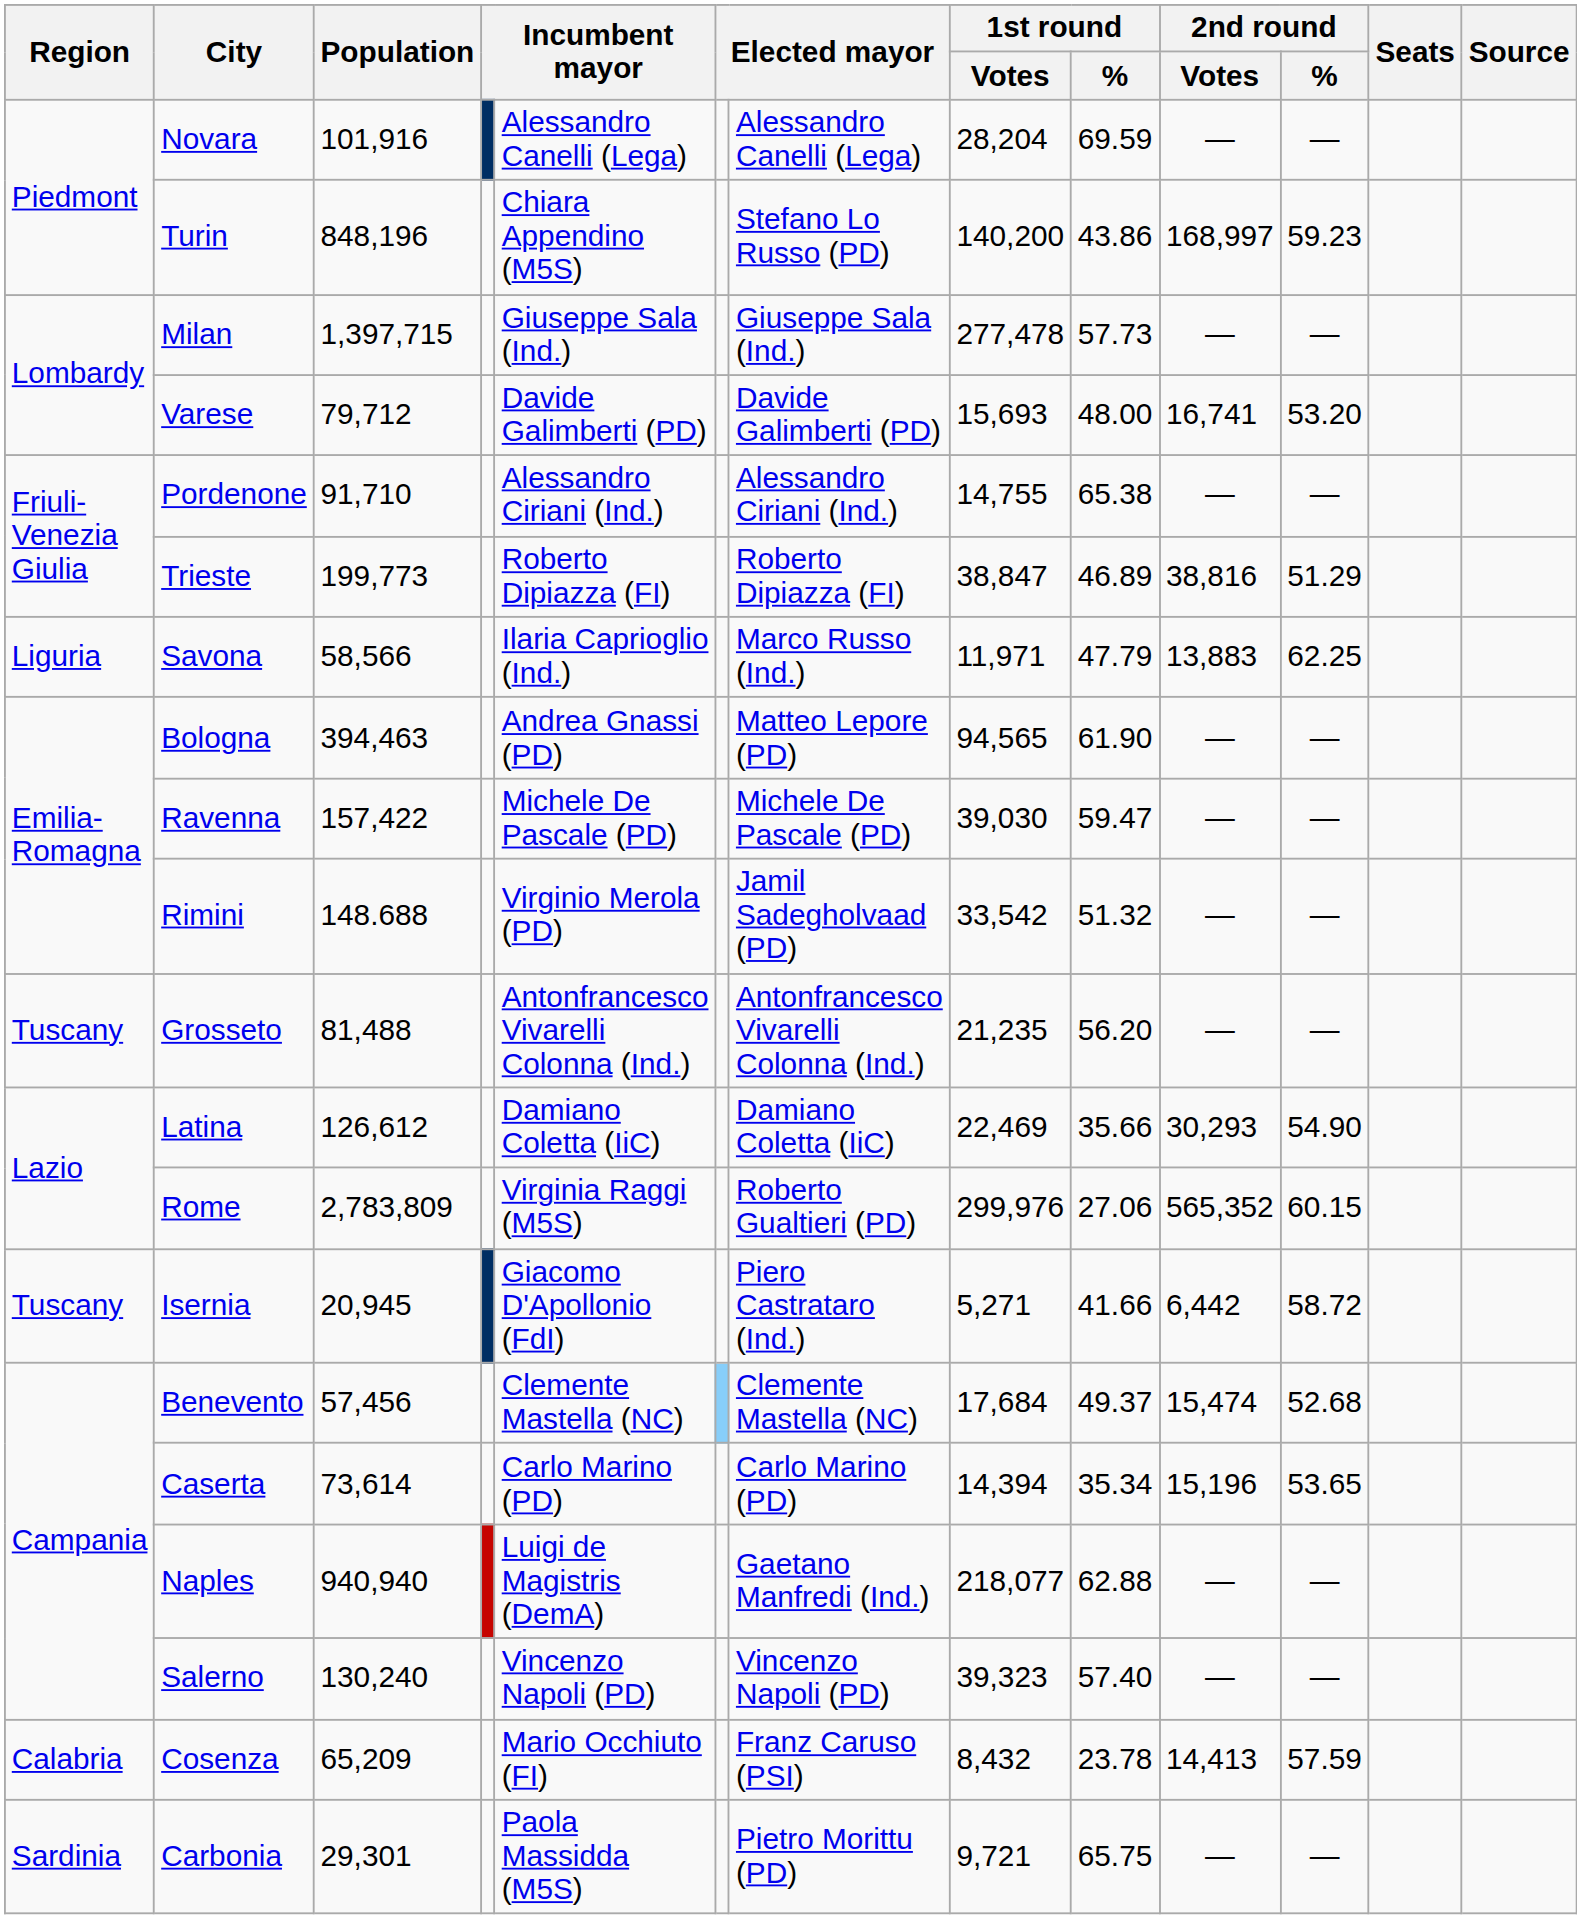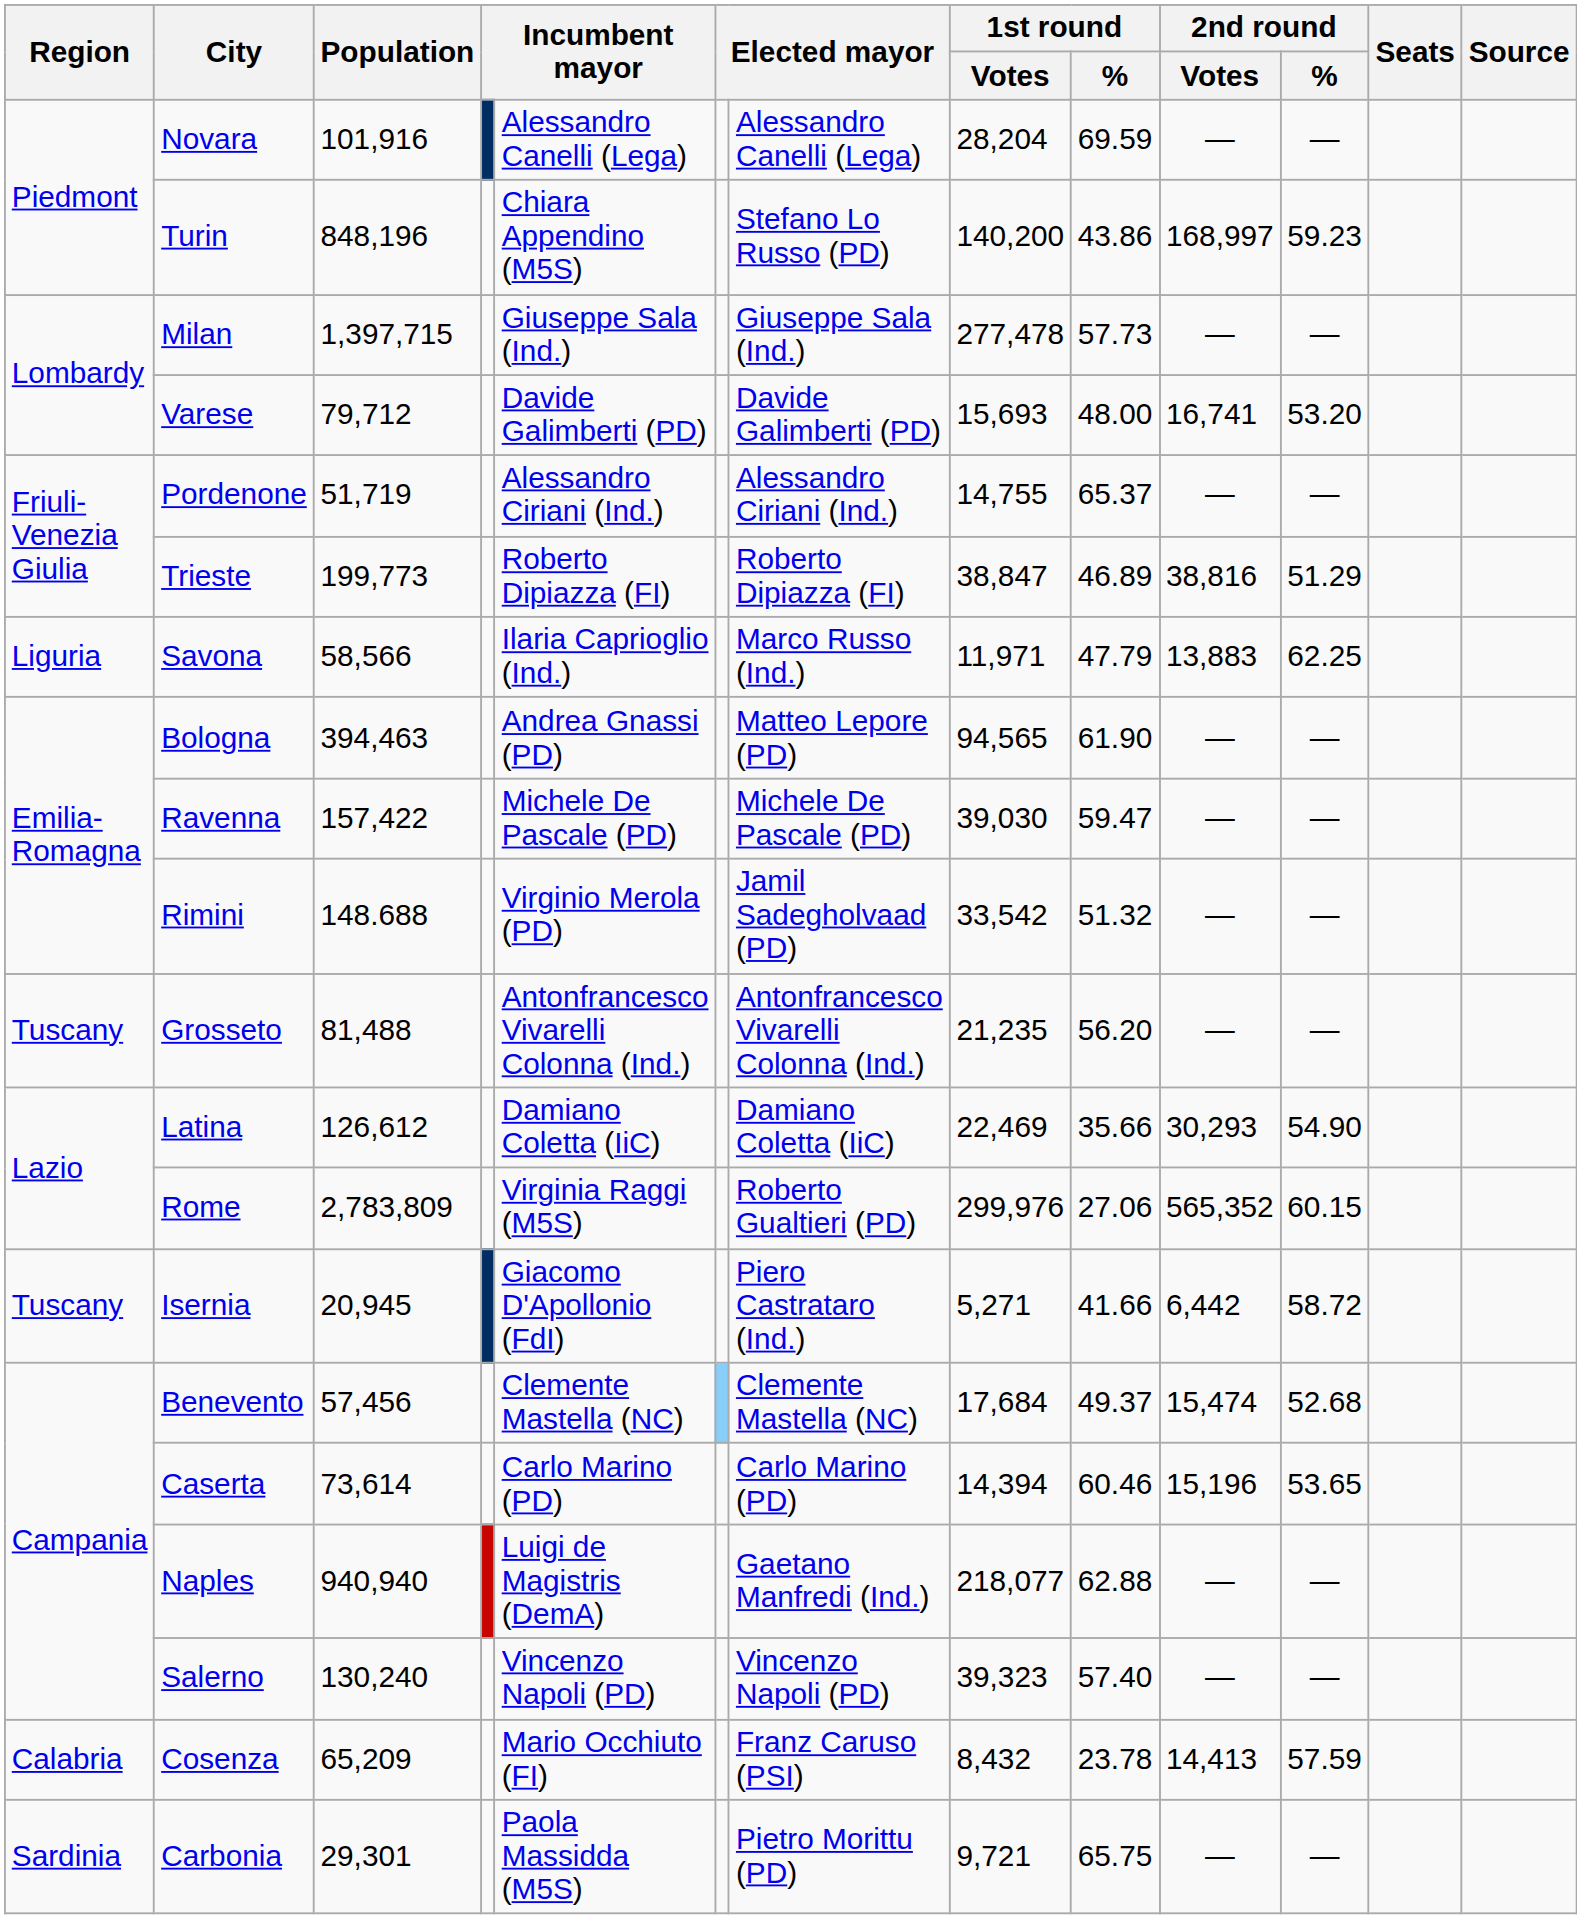Pordenone | Population: 91,710 -> 51,719
Pordenone | 1st round / %: 65.38 -> 65.37
Caserta | 1st round / %: 35.34 -> 60.46
